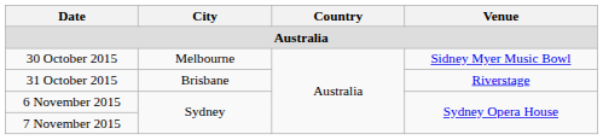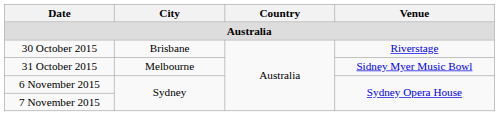30 October 2015 | City: Melbourne -> Brisbane
30 October 2015 | Venue: Sidney Myer Music Bowl -> Riverstage
31 October 2015 | City: Brisbane -> Melbourne
31 October 2015 | Venue: Riverstage -> Sidney Myer Music Bowl
